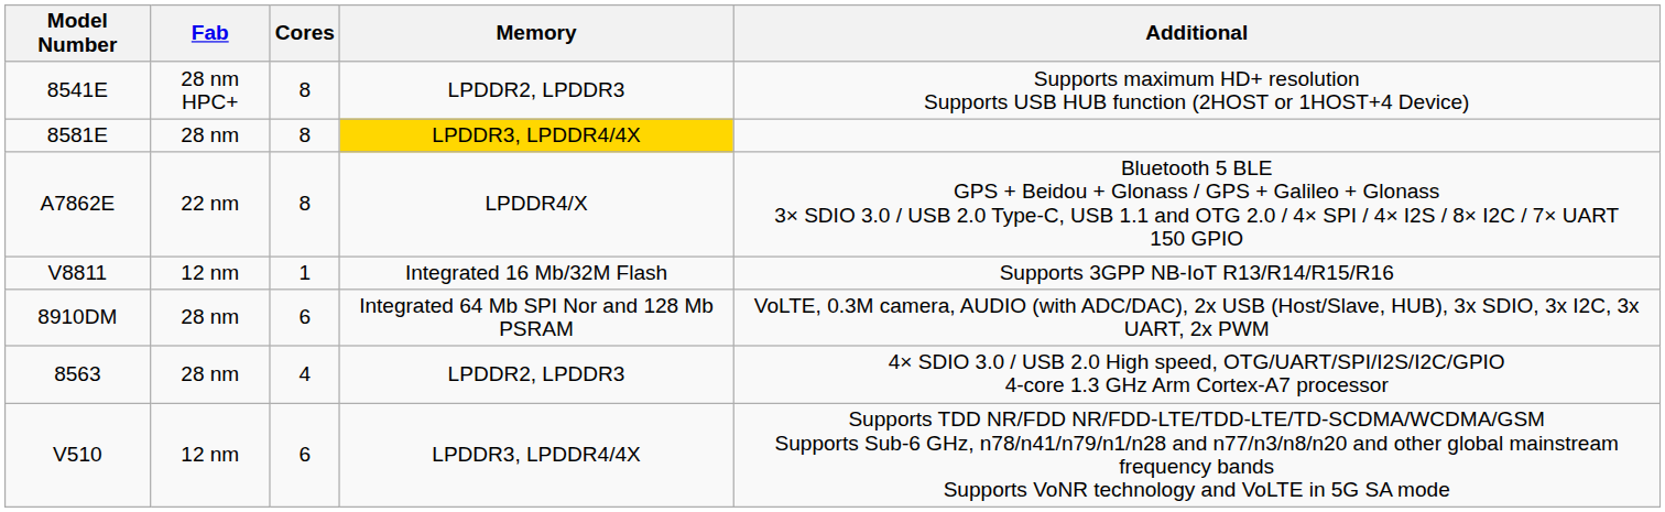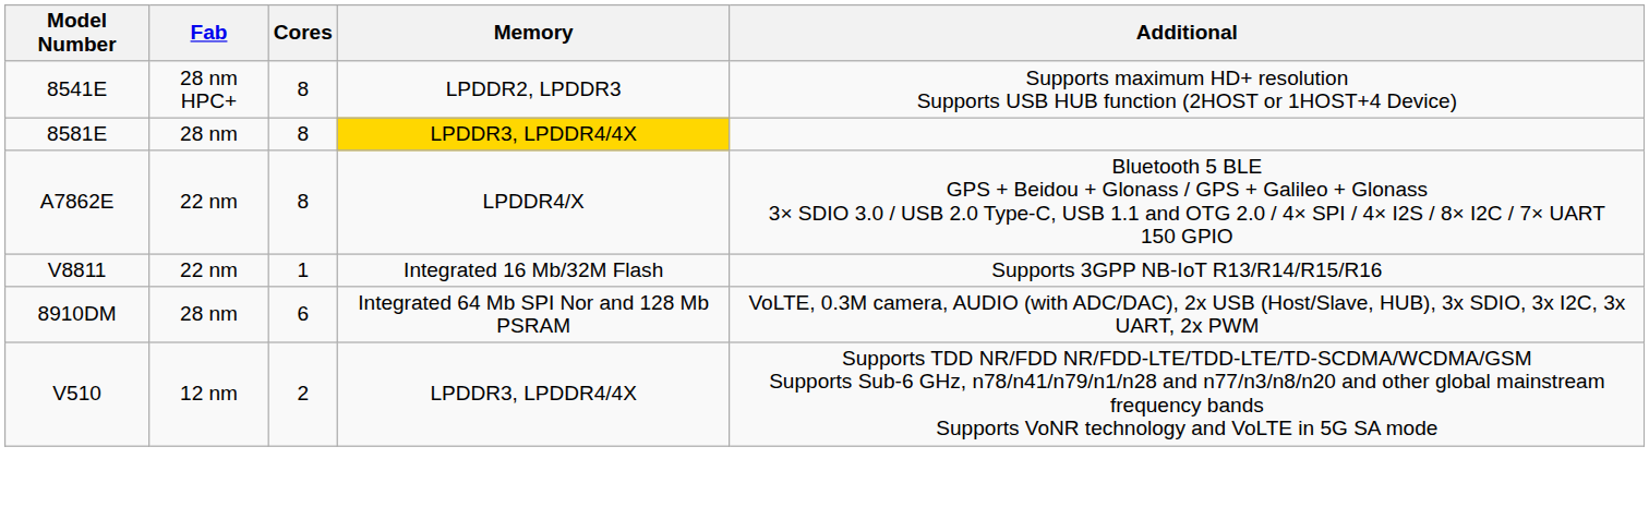V8811 | Fab: 12 nm -> 22 nm
- row: 8563 | 28 nm | 4 | LPDDR2, LPDDR3 | 4× SDIO 3.0 / USB 2.0 High speed, OTG/UART/SPI/I2S/I2C/GPIO 4-core 1.3 GHz Arm Cortex-A7 processor
V510 | Cores: 6 -> 2
